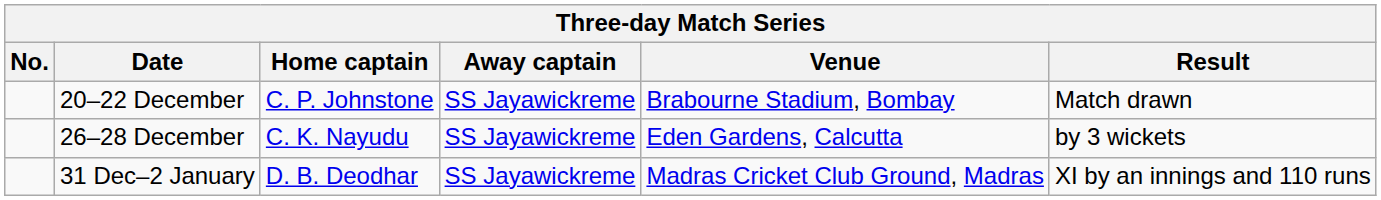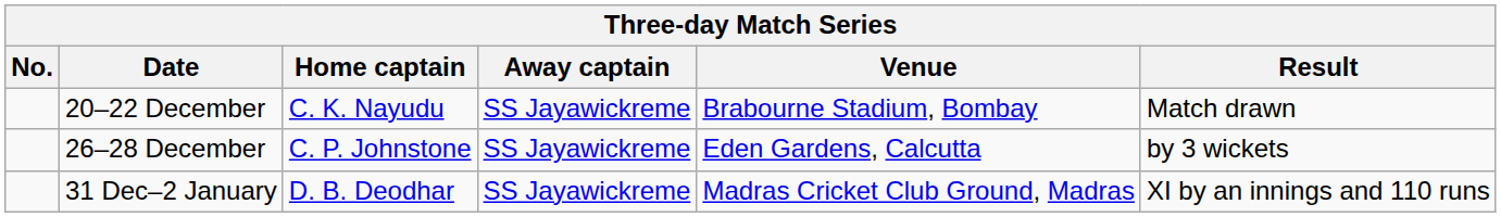20–22 December | Home captain: C. P. Johnstone -> C. K. Nayudu
26–28 December | Home captain: C. K. Nayudu -> C. P. Johnstone
